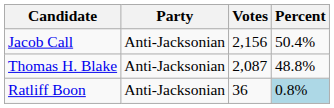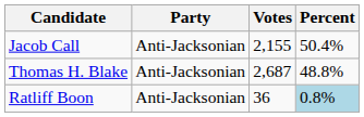Jacob Call | Votes: 2,156 -> 2,155
Thomas H. Blake | Votes: 2,087 -> 2,687
